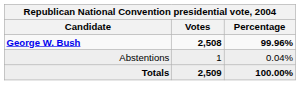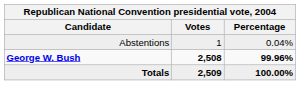rows swapped: George W. Bush <-> Abstentions
